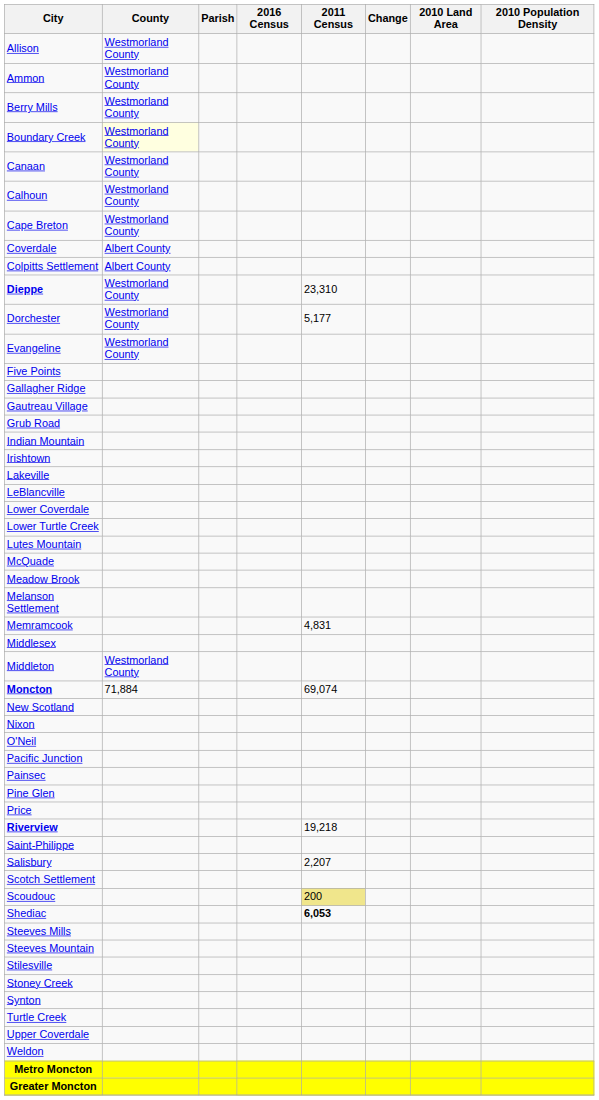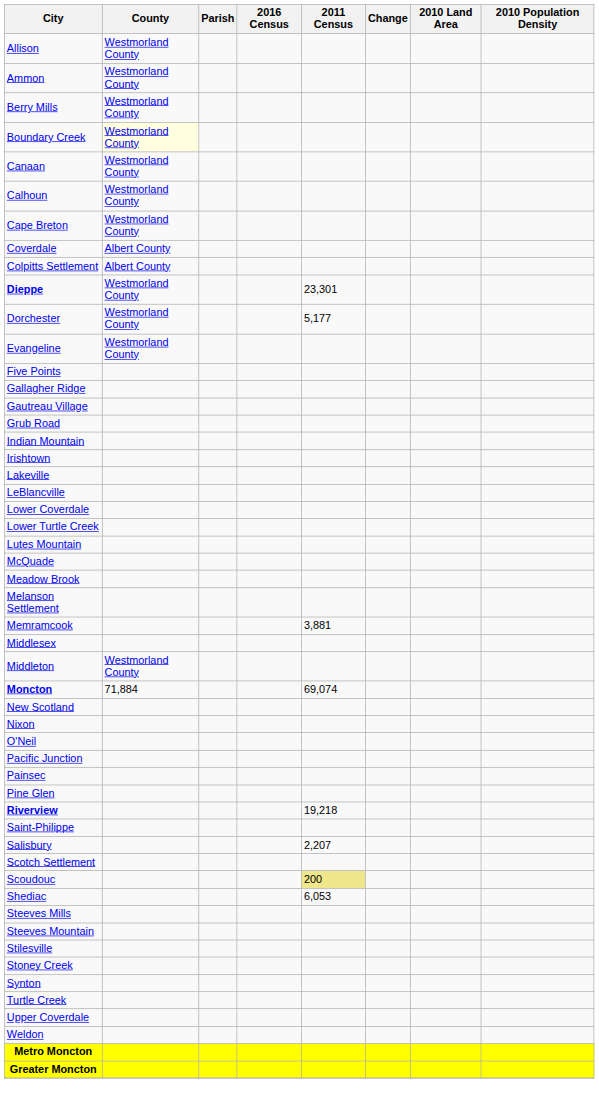Dieppe | 2011 Census: 23,310 -> 23,301
Memramcook | 2011 Census: 4,831 -> 3,881
- row: Price
Shediac | 2011 Census: bold -> normal
